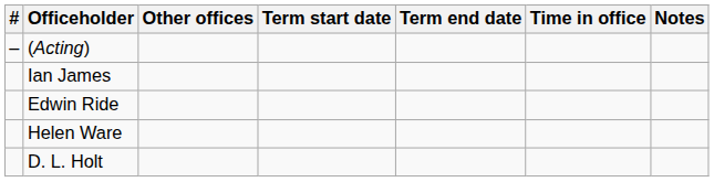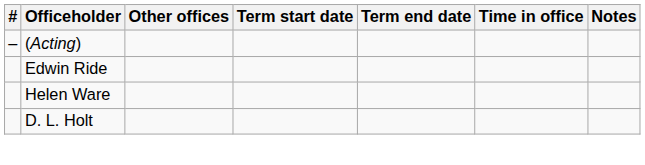- row: Ian James
